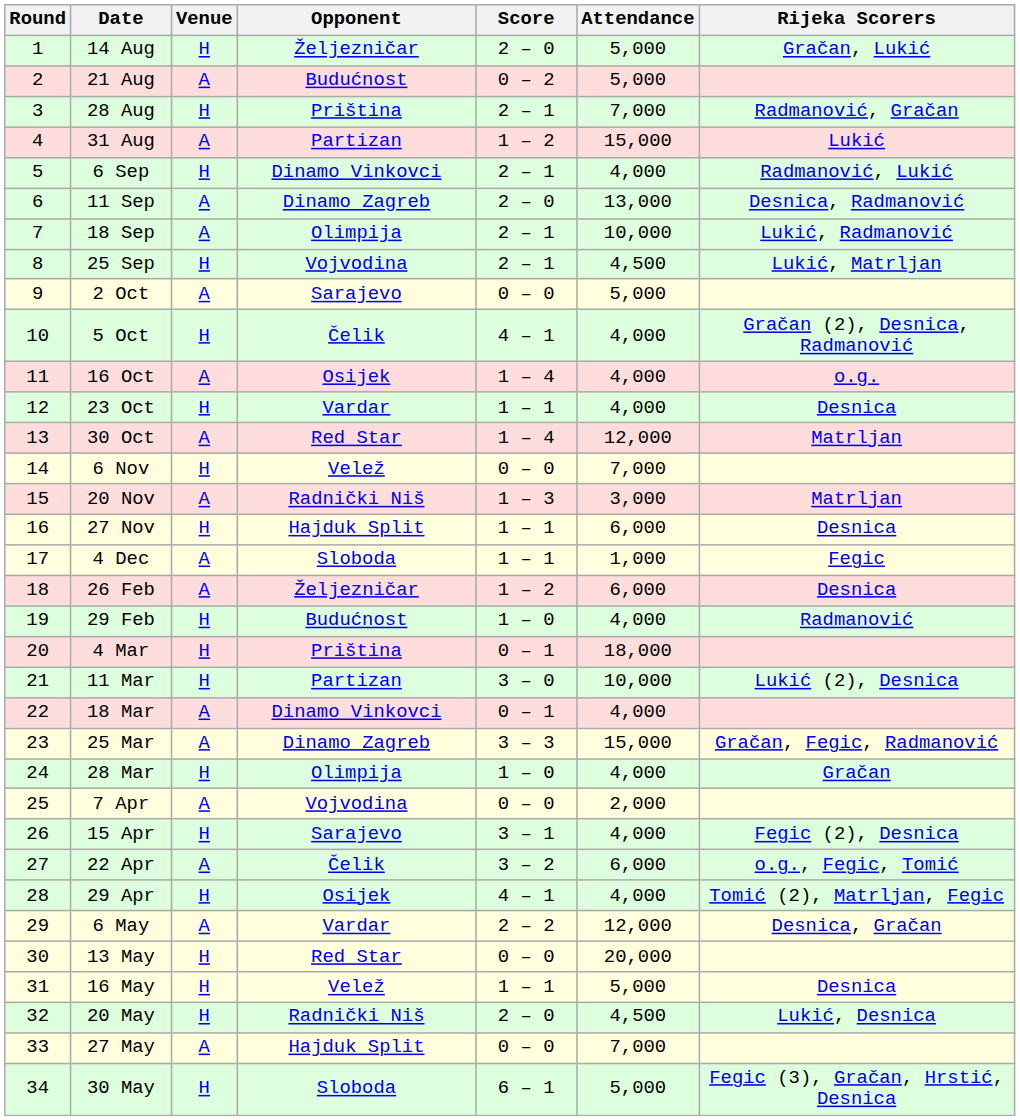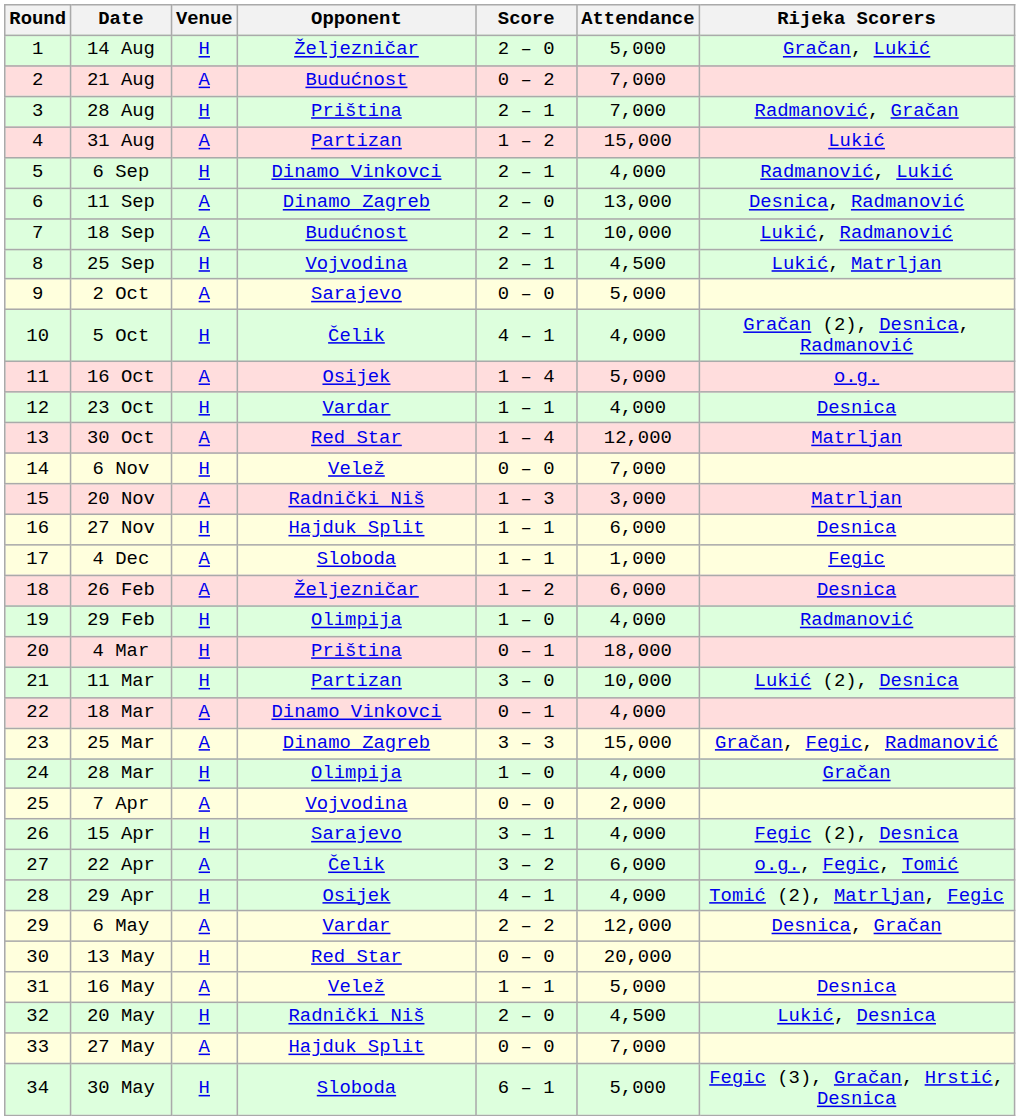21 Aug | Attendance: 5,000 -> 7,000
18 Sep | Opponent: Olimpija -> Budućnost
16 Oct | Attendance: 4,000 -> 5,000
29 Feb | Opponent: Budućnost -> Olimpija
16 May | Venue: H -> A
